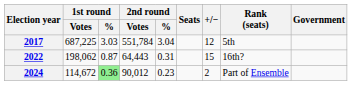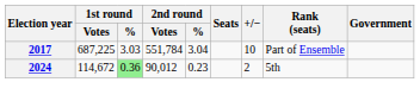2017 | +/−: 12 -> 10
2017 | Rank (seats): 5th -> Part of Ensemble
- row: 2022 | 198,062 | 0.87 | 64,443 | 0.31 | 15 | 16th?
2024 | Rank (seats): Part of Ensemble -> 5th
